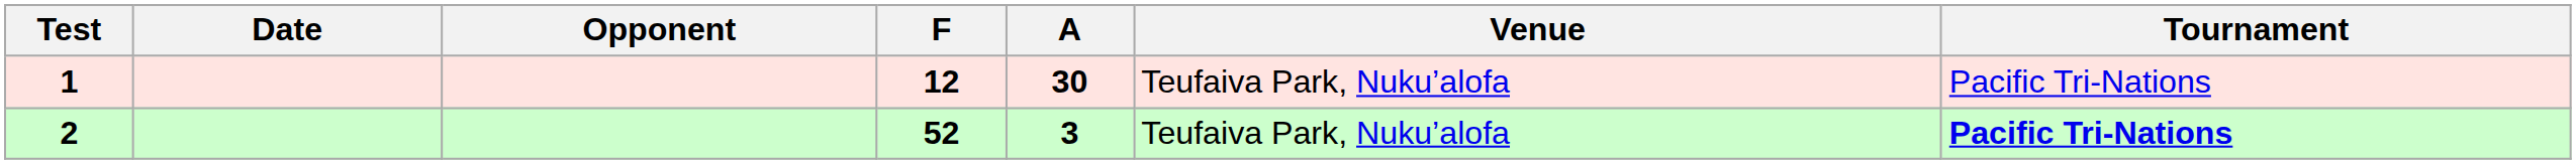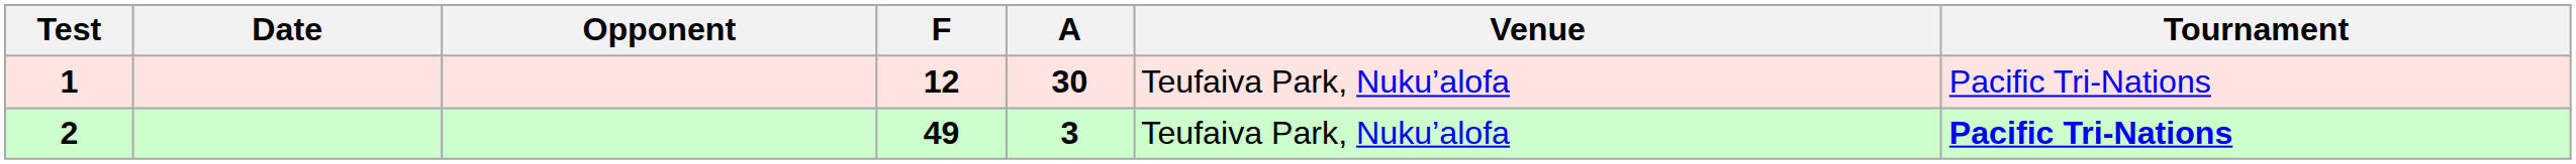2 | F: 52 -> 49
